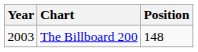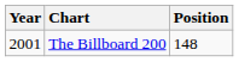The Billboard 200 | Year: 2003 -> 2001
